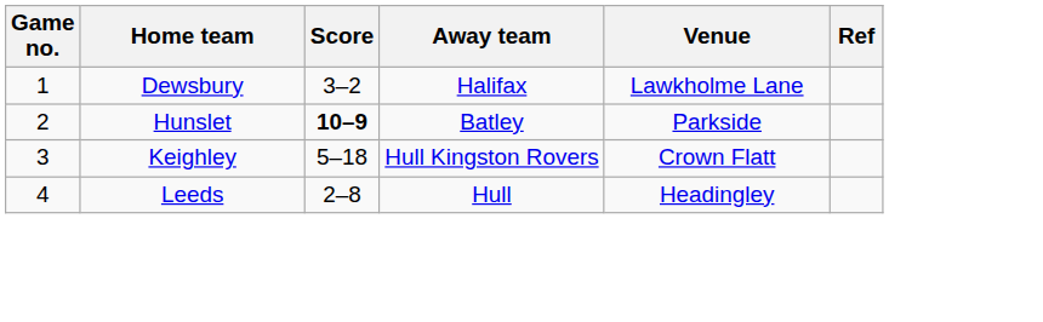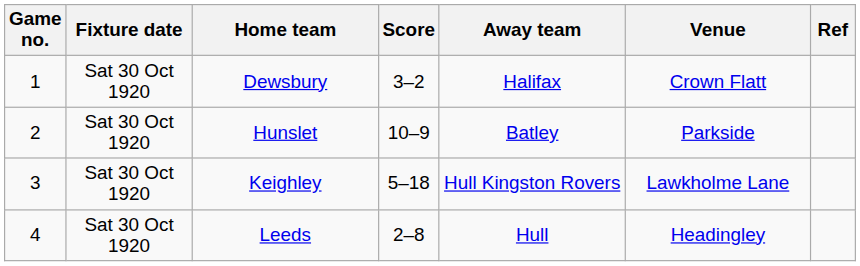+ column: Fixture date | Sat 30 Oct 1920 | Sat 30 Oct 1920 | Sat 30 Oct 1920 | Sat 30 Oct 1920
Dewsbury | Venue: Lawkholme Lane -> Crown Flatt
Hunslet | Score: bold -> normal
Keighley | Venue: Crown Flatt -> Lawkholme Lane
